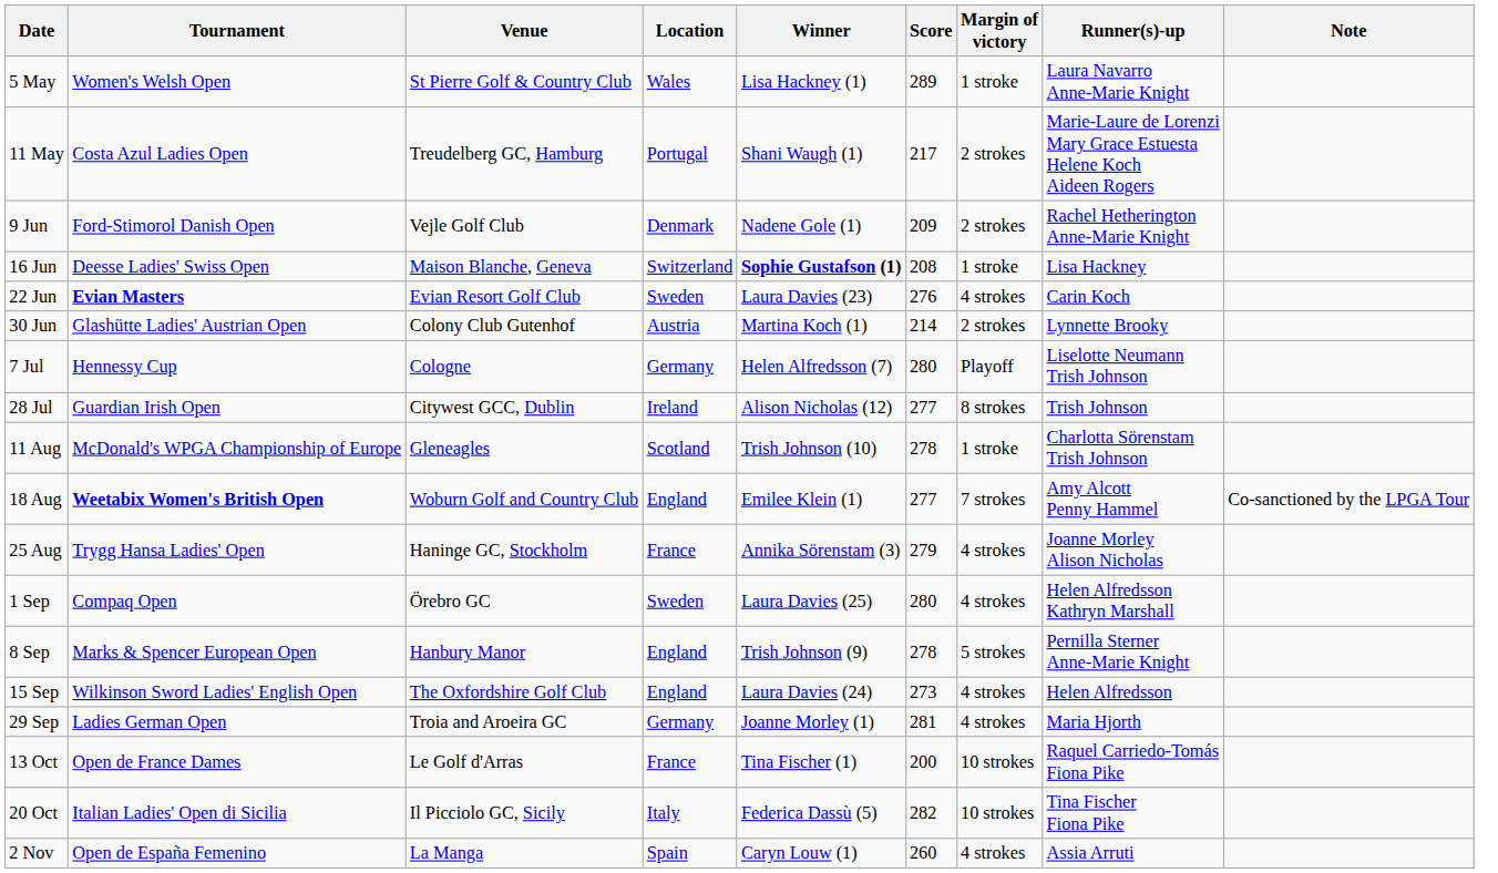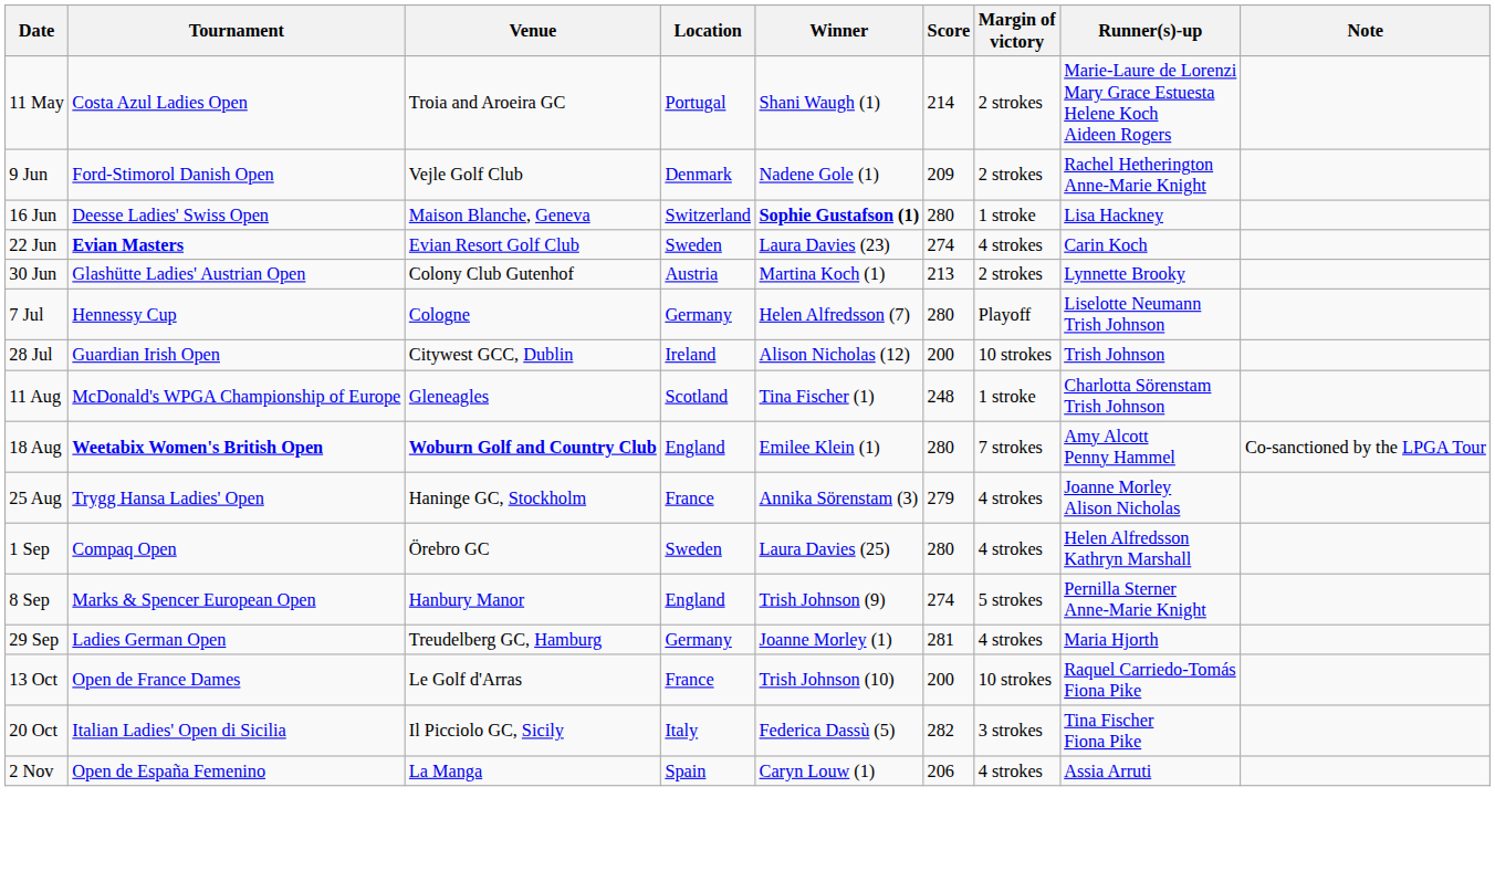- row: 5 May | Women's Welsh Open | St Pierre Golf & Country Club | Wales | Lisa Hackney (1) | 289 | 1 stroke | Laura Navarro Anne-Marie Knight
11 May | Venue: Treudelberg GC, Hamburg -> Troia and Aroeira GC
11 May | Score: 217 -> 214
16 Jun | Score: 208 -> 280
22 Jun | Score: 276 -> 274
30 Jun | Score: 214 -> 213
28 Jul | Score: 277 -> 200
28 Jul | Margin of victory: 8 strokes -> 10 strokes
11 Aug | Winner: Trish Johnson (10) -> Tina Fischer (1)
11 Aug | Score: 278 -> 248
18 Aug | Venue: normal -> bold
18 Aug | Score: 277 -> 280
8 Sep | Score: 278 -> 274
- row: 15 Sep | Wilkinson Sword Ladies' English Open | The Oxfordshire Golf Club | England | Laura Davies (24) | 273 | 4 strokes | Helen Alfredsson
29 Sep | Venue: Troia and Aroeira GC -> Treudelberg GC, Hamburg
13 Oct | Winner: Tina Fischer (1) -> Trish Johnson (10)
20 Oct | Margin of victory: 10 strokes -> 3 strokes
2 Nov | Score: 260 -> 206
